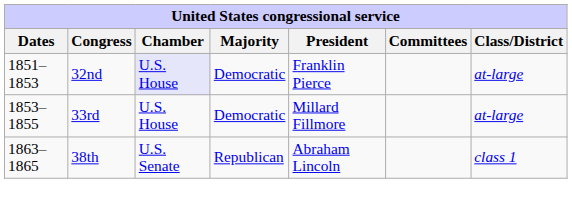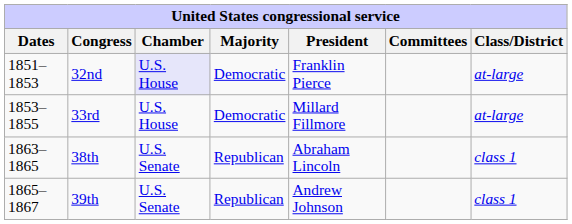+ row: 1865–1867 | 39th | U.S. Senate | Republican | Andrew Johnson | class 1
